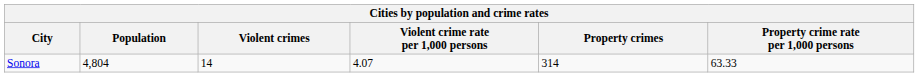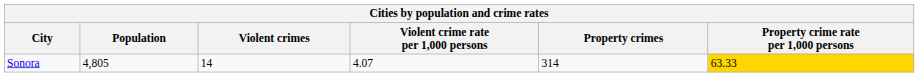Sonora | Population: 4,804 -> 4,805
Sonora | Property crime rate per 1,000 persons: no background -> gold background
